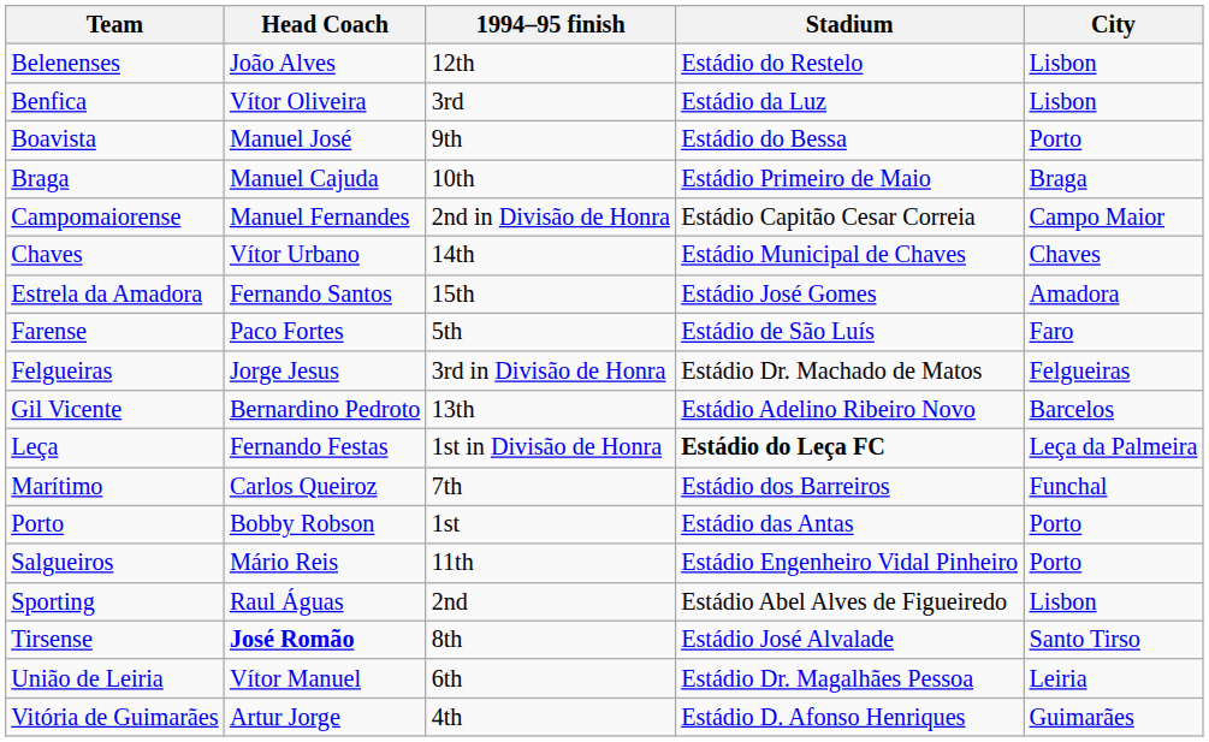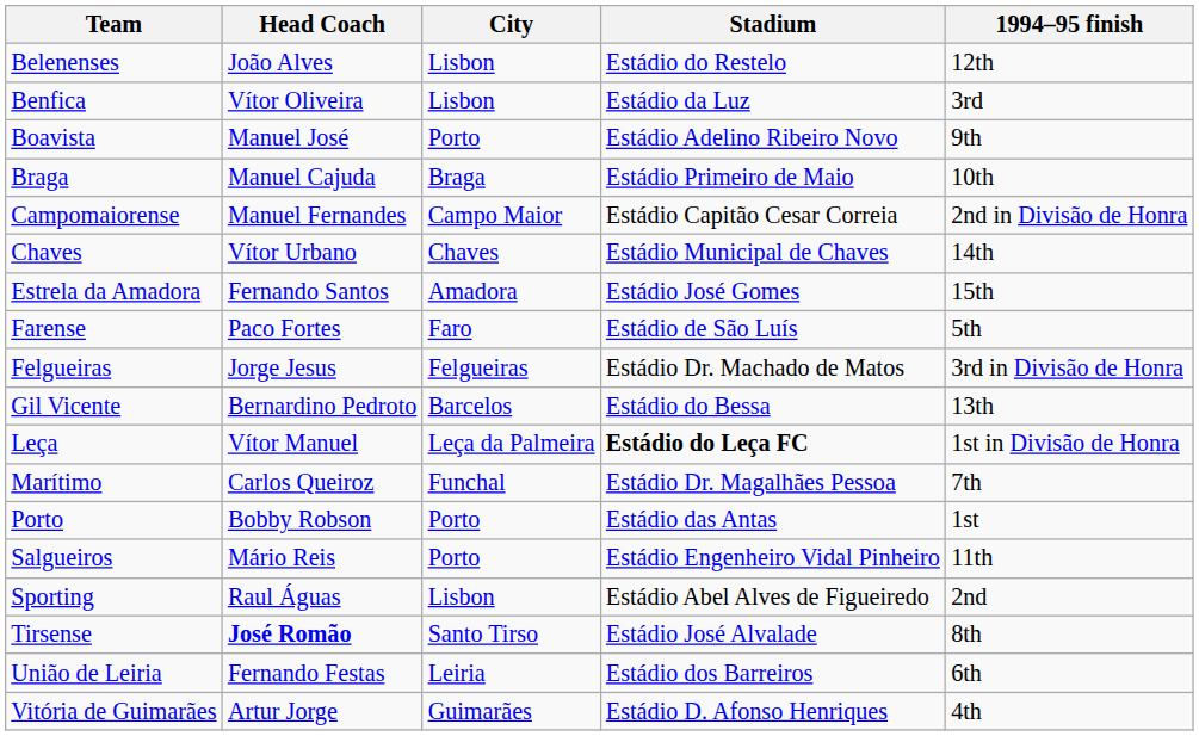columns swapped: City <-> 1994–95 finish
Boavista | Stadium: Estádio do Bessa -> Estádio Adelino Ribeiro Novo
Gil Vicente | Stadium: Estádio Adelino Ribeiro Novo -> Estádio do Bessa
Leça | Head Coach: Fernando Festas -> Vítor Manuel
Marítimo | Stadium: Estádio dos Barreiros -> Estádio Dr. Magalhães Pessoa
União de Leiria | Head Coach: Vítor Manuel -> Fernando Festas
União de Leiria | Stadium: Estádio Dr. Magalhães Pessoa -> Estádio dos Barreiros
